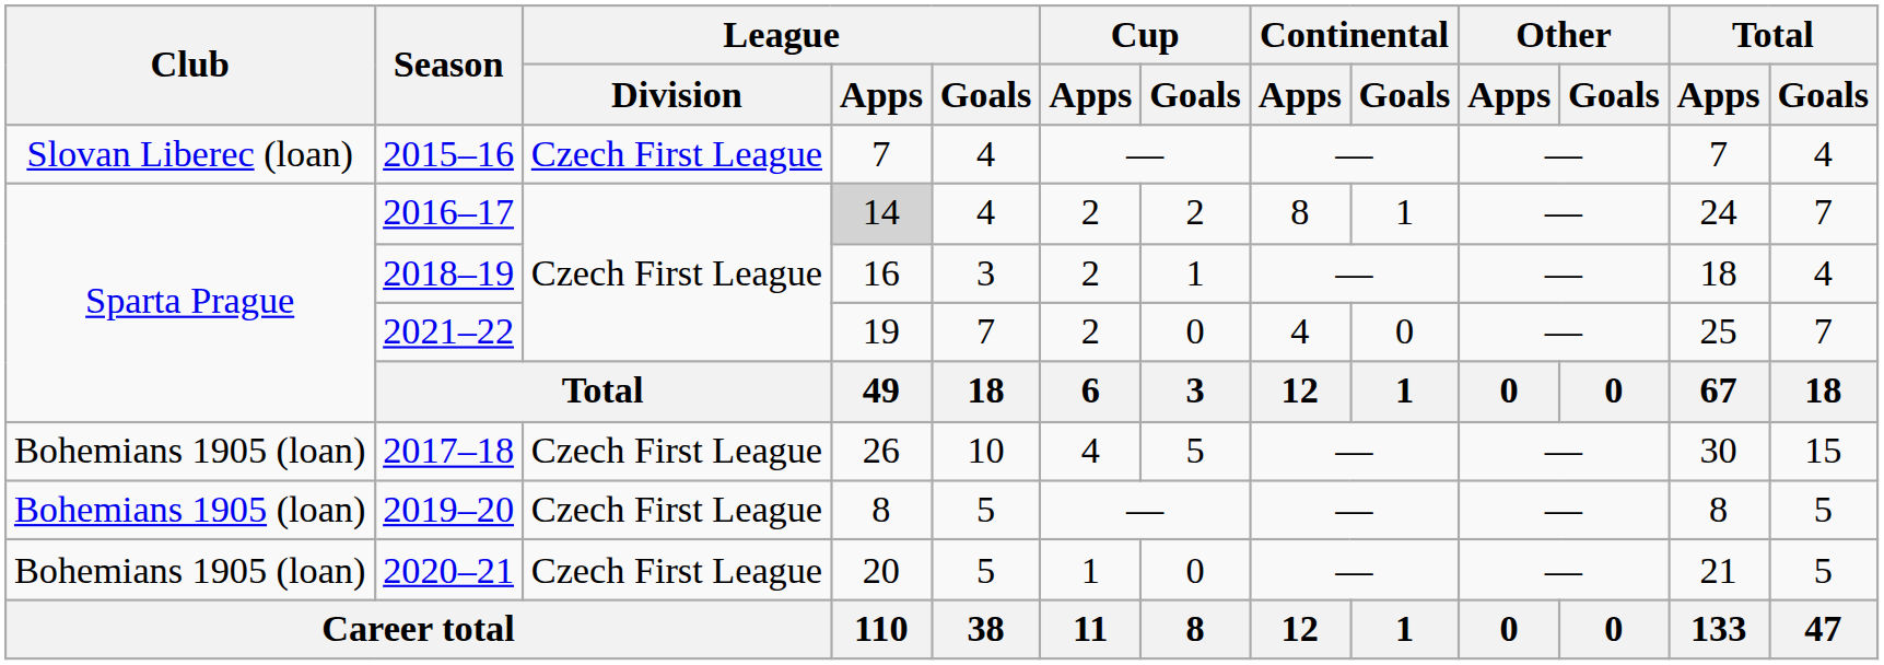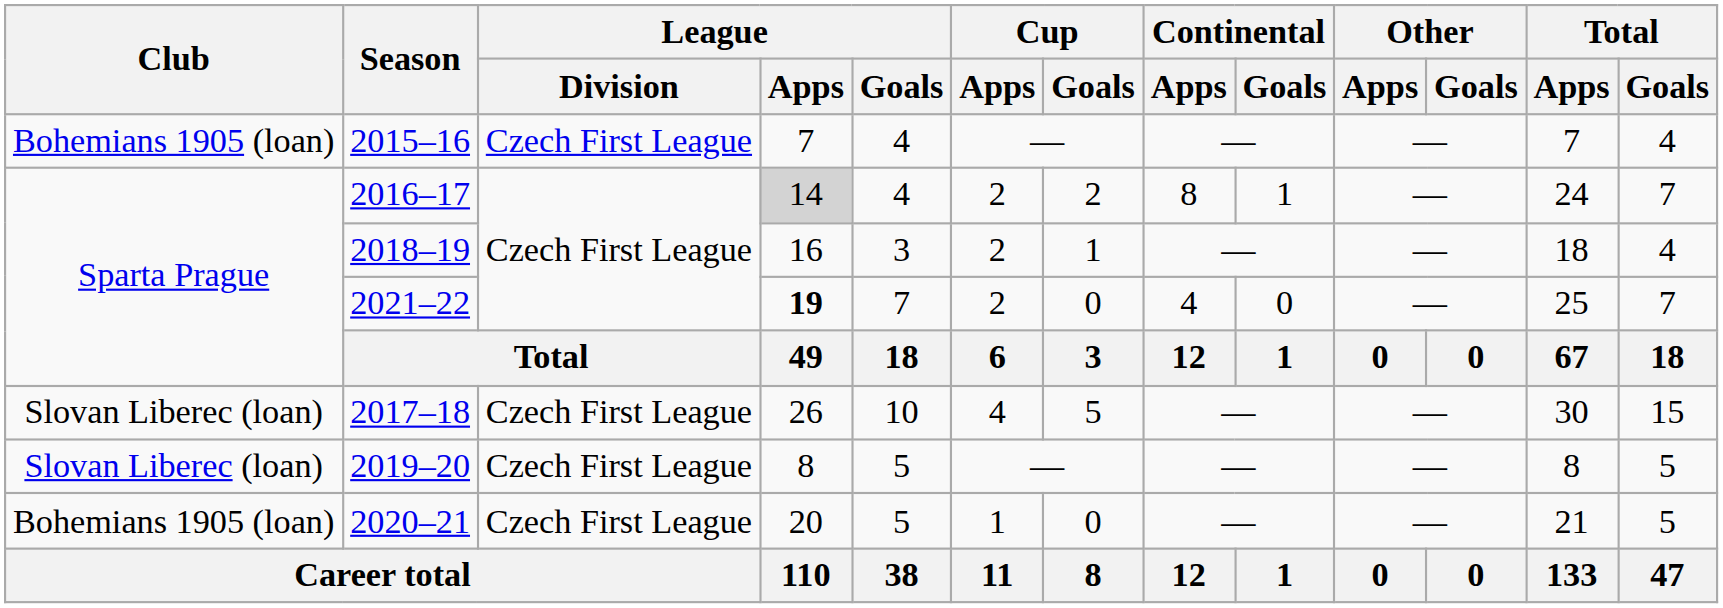2015–16 | Club: Slovan Liberec (loan) -> Bohemians 1905 (loan)
2021–22 | League / Apps: normal -> bold
2017–18 | Club: Bohemians 1905 (loan) -> Slovan Liberec (loan)
2019–20 | Club: Bohemians 1905 (loan) -> Slovan Liberec (loan)
